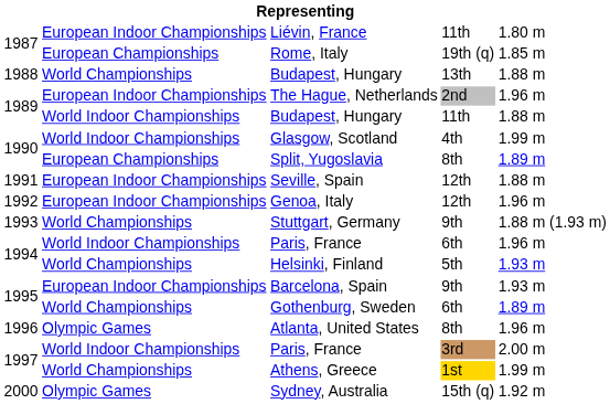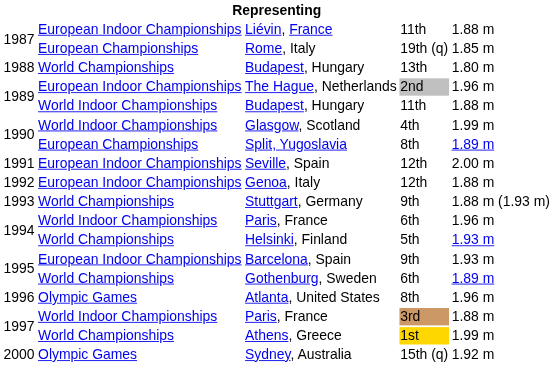Liévin, France | column 5: 1.80 m -> 1.88 m
Budapest, Hungary / 13th | column 5: 1.88 m -> 1.80 m
Seville, Spain | column 5: 1.88 m -> 2.00 m
Genoa, Italy | column 5: 1.96 m -> 1.88 m
Paris, France / 3rd | column 5: 2.00 m -> 1.88 m
